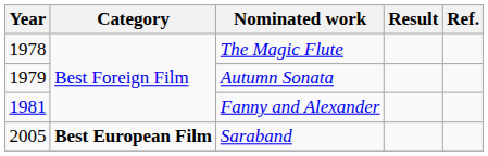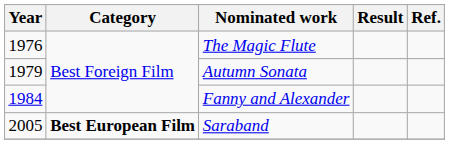The Magic Flute | Year: 1978 -> 1976
Fanny and Alexander | Year: 1981 -> 1984
